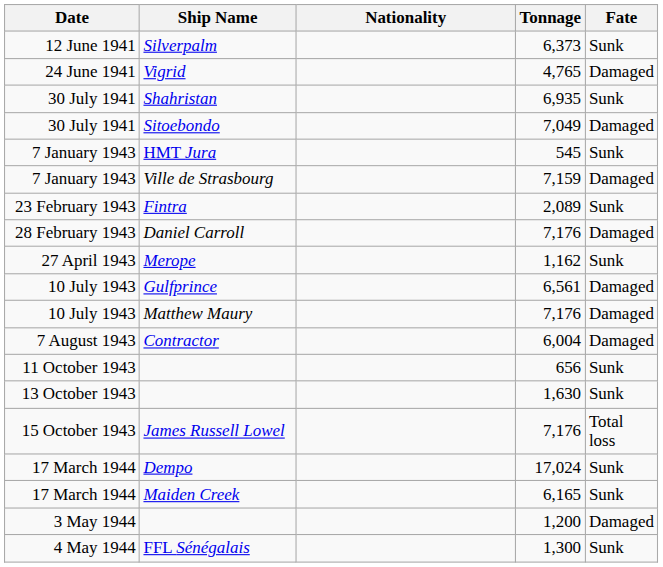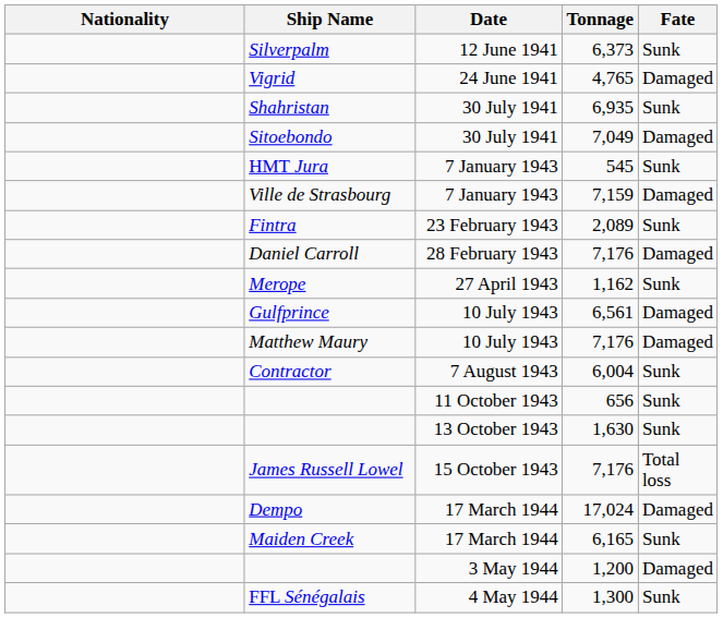columns swapped: Date <-> Nationality
Contractor | Fate: Damaged -> Sunk
Dempo | Fate: Sunk -> Damaged
